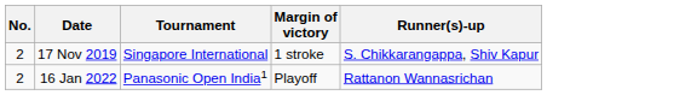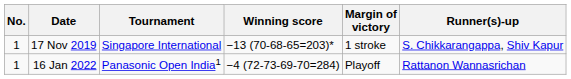+ column: Winning score | −13 (70-68-65=203)* | −4 (72-73-69-70=284)
17 Nov 2019 | No.: 2 -> 1
16 Jan 2022 | No.: 2 -> 1
